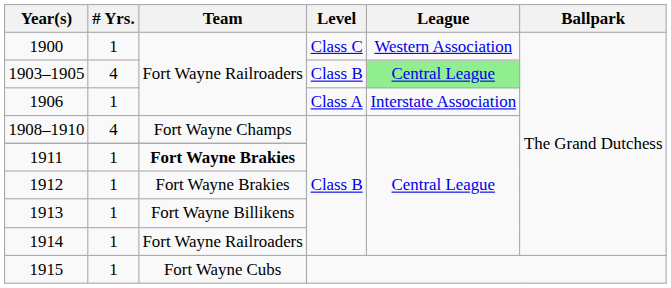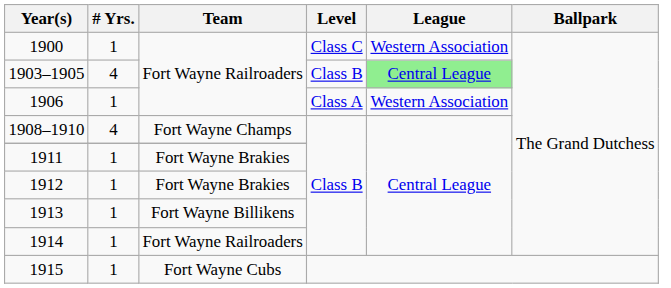1906 | League: Interstate Association -> Western Association
1911 | Team: bold -> normal
